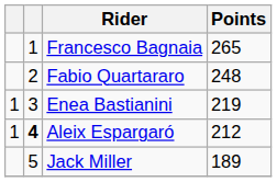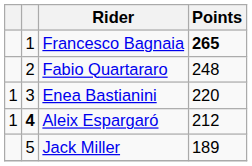Francesco Bagnaia | Points: normal -> bold
Enea Bastianini | Points: 219 -> 220
